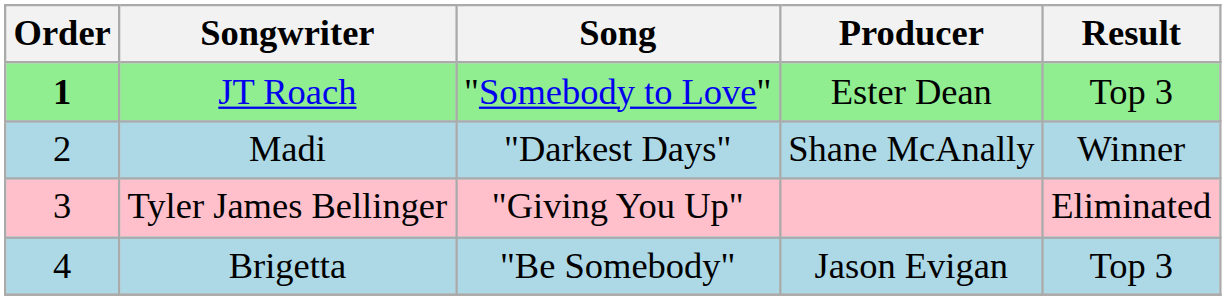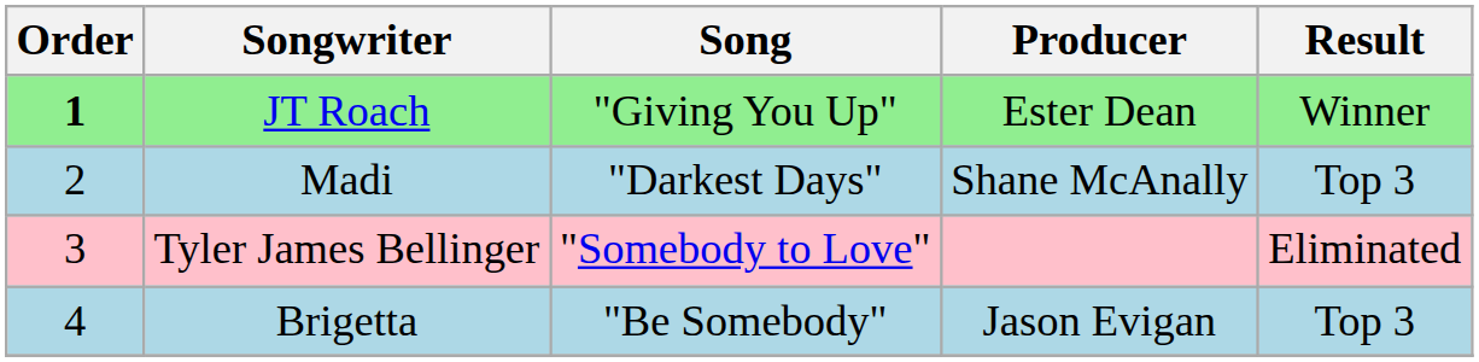JT Roach | Song: "Somebody to Love" -> "Giving You Up"
JT Roach | Result: Top 3 -> Winner
Madi | Result: Winner -> Top 3
Tyler James Bellinger | Song: "Giving You Up" -> "Somebody to Love"
